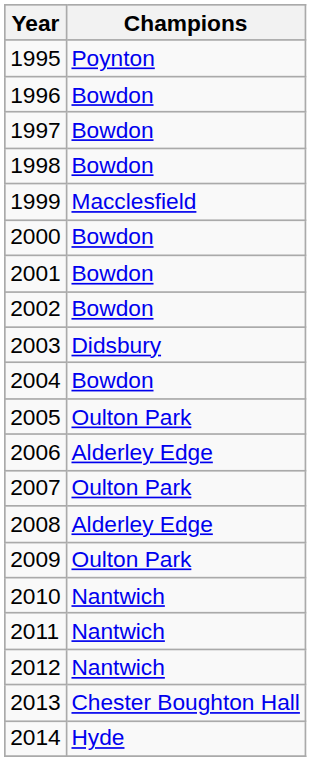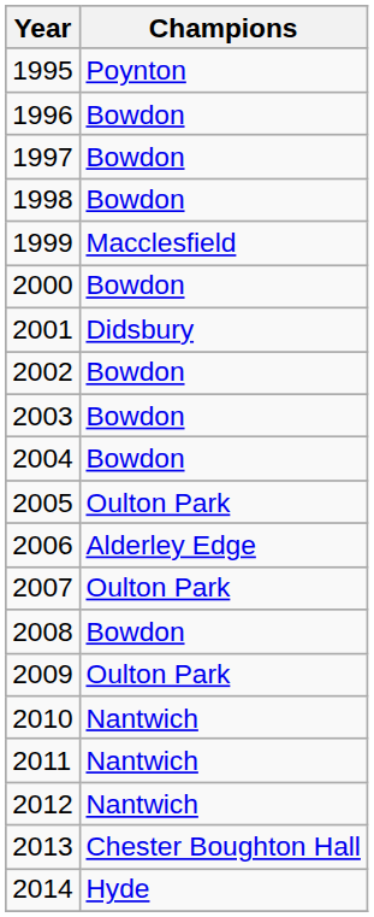2001 | Champions: Bowdon -> Didsbury
2003 | Champions: Didsbury -> Bowdon
2008 | Champions: Alderley Edge -> Bowdon
